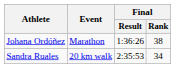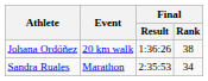Johana Ordóñez | Event: Marathon -> 20 km walk
Sandra Ruales | Event: 20 km walk -> Marathon
